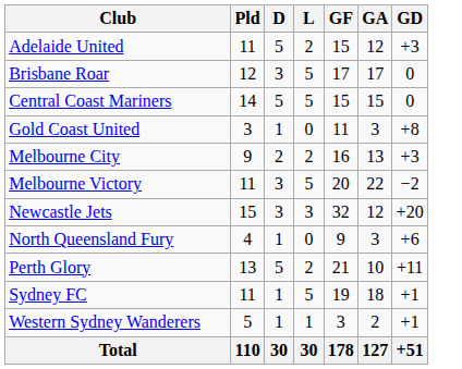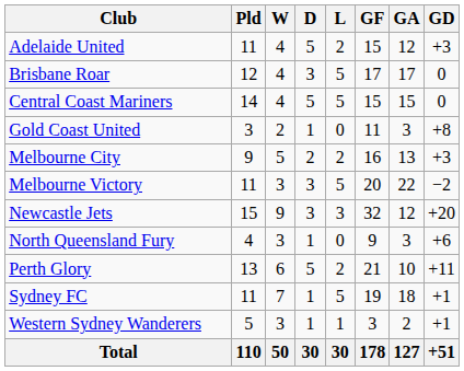+ column: W | 4 | 4 | 4 | 2 | 5 | 3 | 9 | 3 | 6 | 7 | 3 | 50
